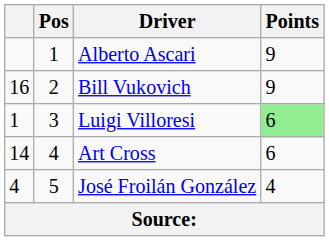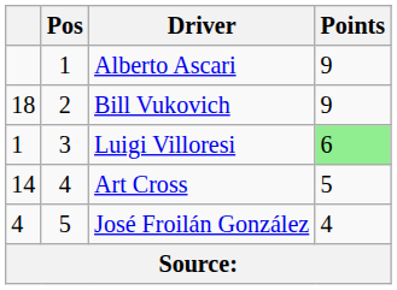Bill Vukovich | column 1: 16 -> 18
Art Cross | Points: 6 -> 5
